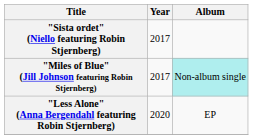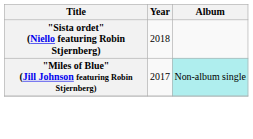"Sista ordet" (Niello featuring Robin Stjernberg) | Year: 2017 -> 2018
- row: "Less Alone" (Anna Bergendahl featuring Robin Stjernberg) | 2020 | EP
